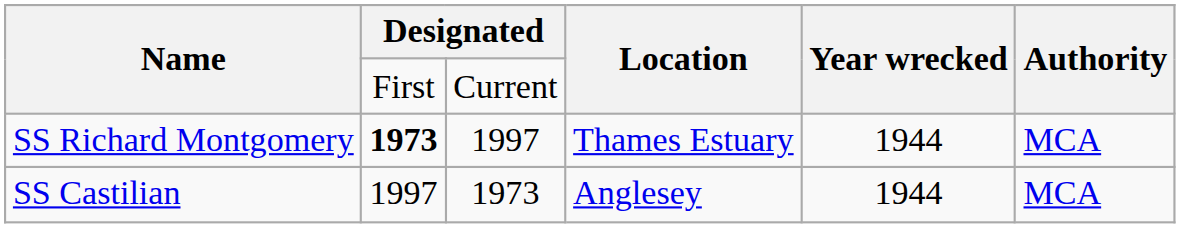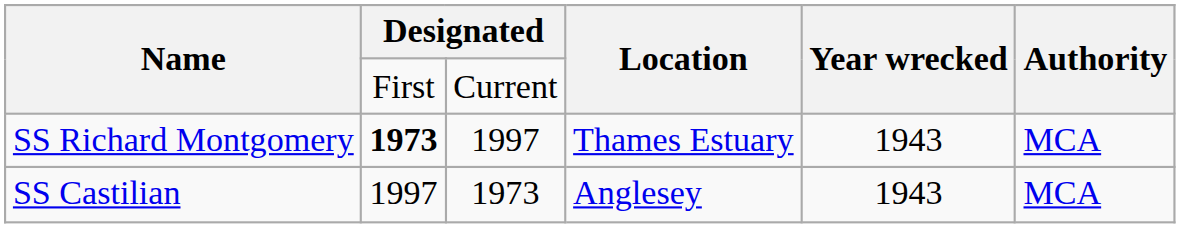SS Richard Montgomery | Year wrecked: 1944 -> 1943
SS Castilian | Year wrecked: 1944 -> 1943
